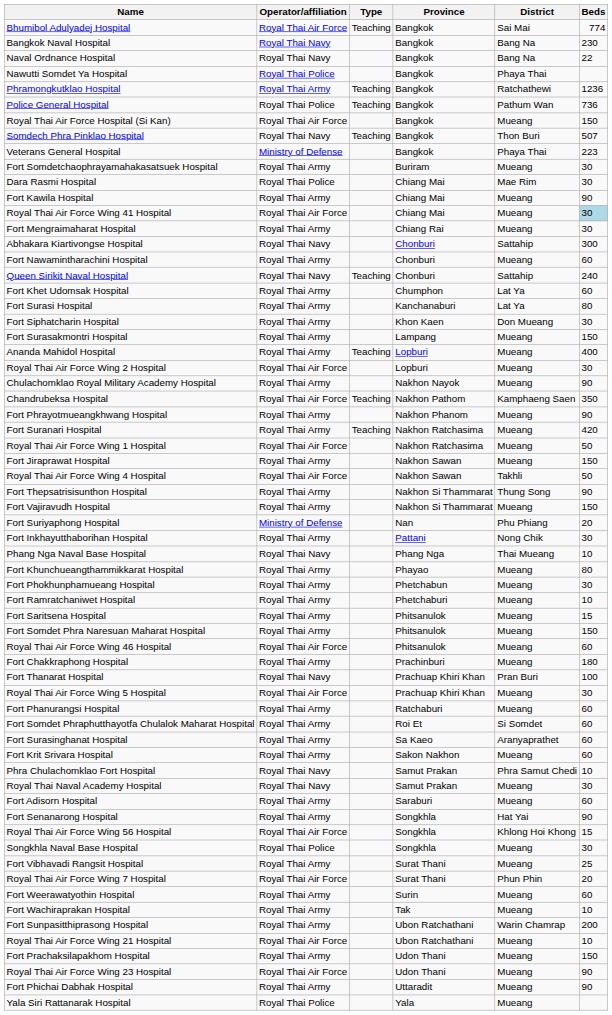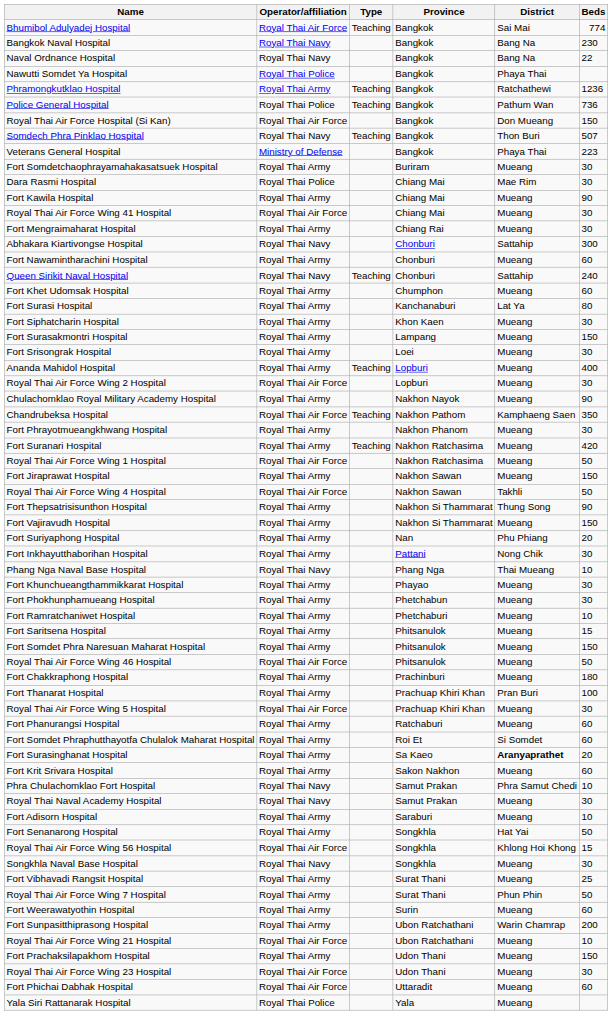Royal Thai Air Force Hospital (Si Kan) | District: Mueang -> Don Mueang
Royal Thai Air Force Wing 41 Hospital | Beds: lightblue background -> no background
Fort Khet Udomsak Hospital | District: Lat Ya -> Mueang
Fort Siphatcharin Hospital | District: Don Mueang -> Mueang
+ row: Fort Srisongrak Hospital | Royal Thai Army | Loei | Mueang | 30
Fort Phrayotmueangkhwang Hospital | Beds: 90 -> 30
Fort Suriyaphong Hospital | Operator/affiliation: Ministry of Defense -> Royal Thai Army
Fort Khunchueangthammikkarat Hospital | Beds: 80 -> 30
Royal Thai Air Force Wing 46 Hospital | Beds: 60 -> 50
Fort Thanarat Hospital | Operator/affiliation: Royal Thai Navy -> Royal Thai Army
Fort Surasinghanat Hospital | District: normal -> bold
Fort Surasinghanat Hospital | Beds: 60 -> 20
Fort Adisorn Hospital | Beds: 60 -> 10
Fort Senanarong Hospital | Beds: 90 -> 50
Songkhla Naval Base Hospital | Operator/affiliation: Royal Thai Police -> Royal Thai Navy
Royal Thai Air Force Wing 7 Hospital | Operator/affiliation: Royal Thai Air Force -> Royal Thai Army
Royal Thai Air Force Wing 7 Hospital | Beds: 20 -> 50
- row: Fort Wachiraprakan Hospital | Royal Thai Army | Tak | Mueang | 10
Royal Thai Air Force Wing 23 Hospital | Beds: 90 -> 30
Fort Phichai Dabhak Hospital | Operator/affiliation: Royal Thai Army -> Royal Thai Air Force
Fort Phichai Dabhak Hospital | Beds: 90 -> 60
